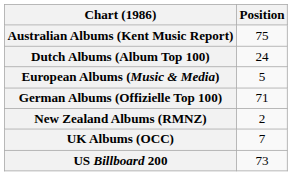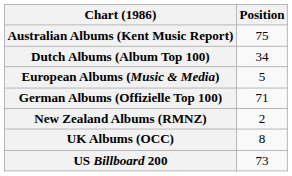Dutch Albums (Album Top 100) | Position: 24 -> 34
UK Albums (OCC) | Position: 7 -> 8
